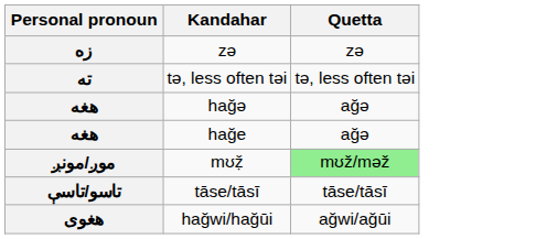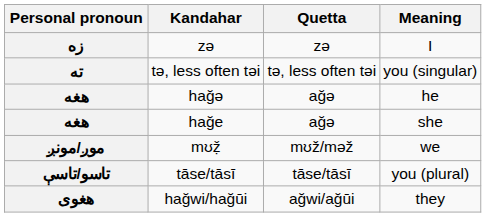+ column: Meaning | I | you (singular) | he | she | we | you (plural) | they
mʊẓ̌ | Quetta: lightgreen background -> no background
